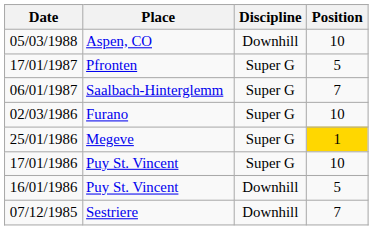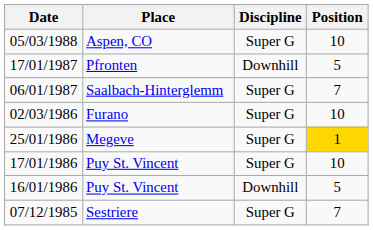05/03/1988 | Discipline: Downhill -> Super G
17/01/1987 | Discipline: Super G -> Downhill
07/12/1985 | Discipline: Downhill -> Super G
